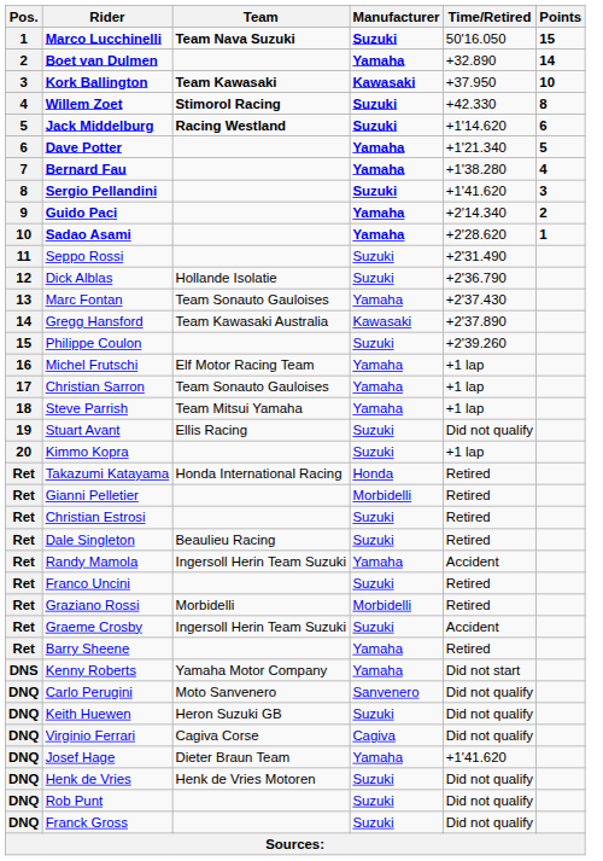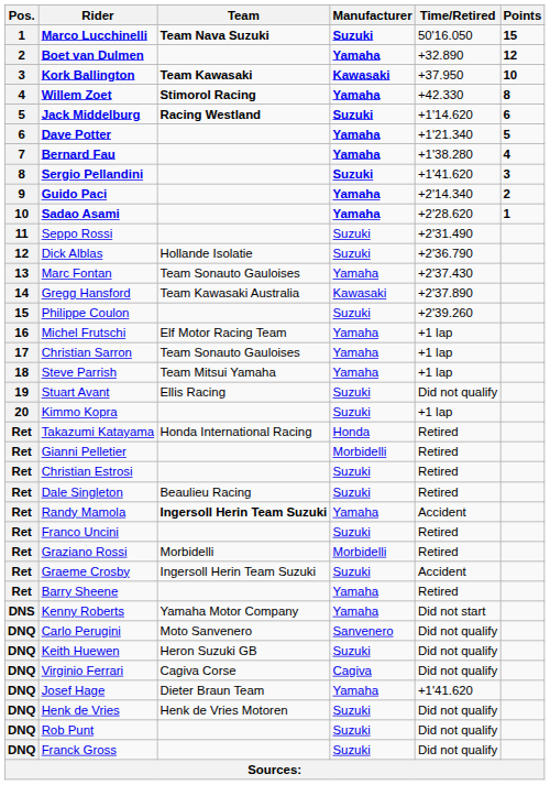Boet van Dulmen | Points: 14 -> 12
Willem Zoet | Manufacturer: Suzuki -> Yamaha
Randy Mamola | Team: normal -> bold
